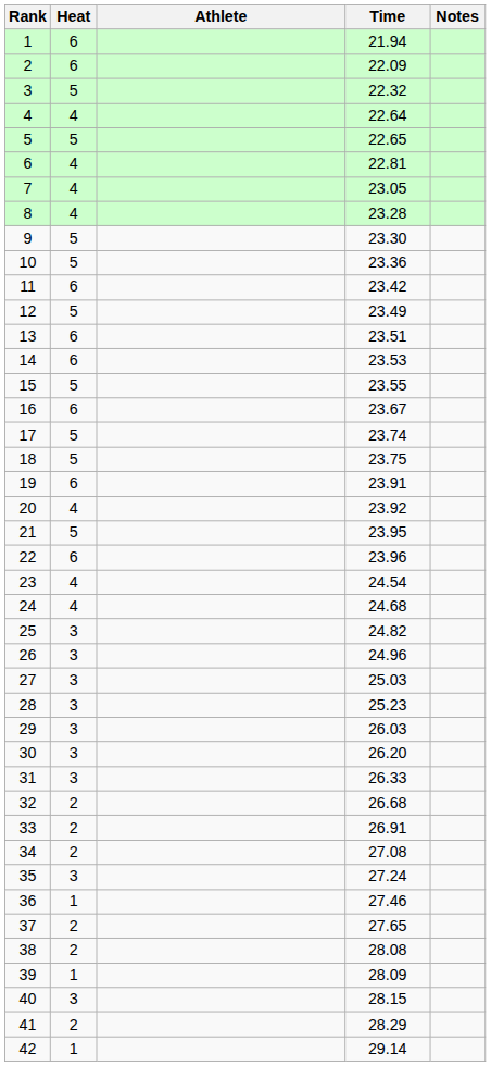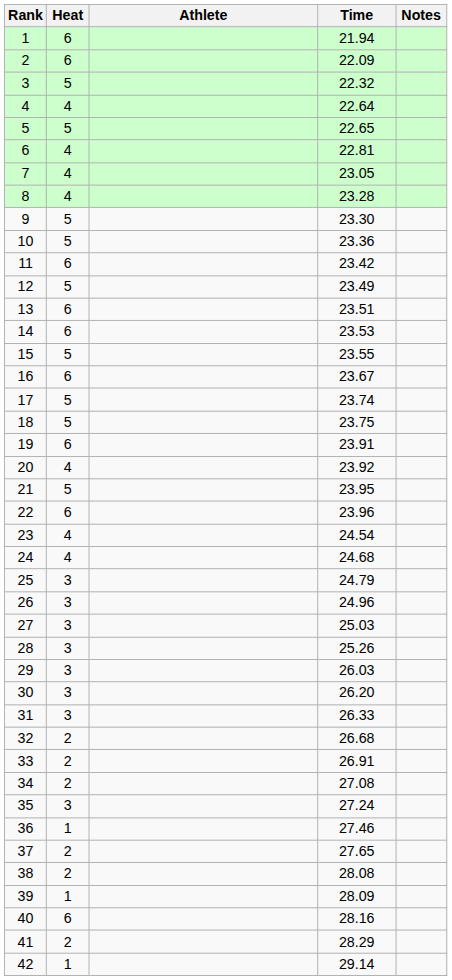25 | Time: 24.82 -> 24.79
28 | Time: 25.23 -> 25.26
40 | Heat: 3 -> 6
40 | Time: 28.15 -> 28.16
